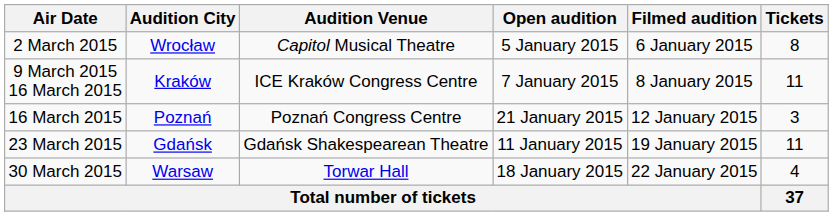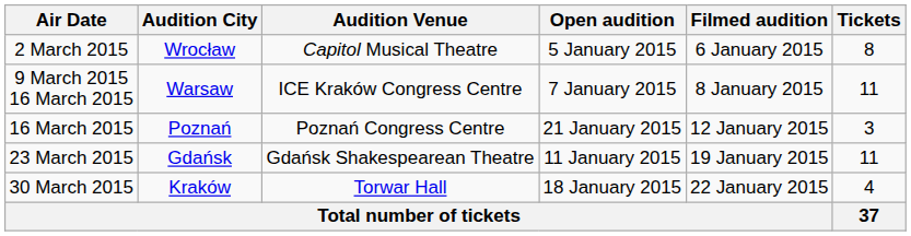9 March 2015 16 March 2015 | Audition City: Kraków -> Warsaw
30 March 2015 | Audition City: Warsaw -> Kraków
